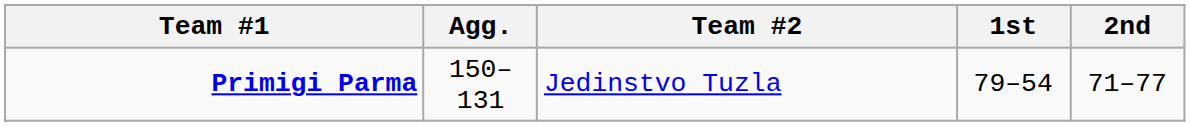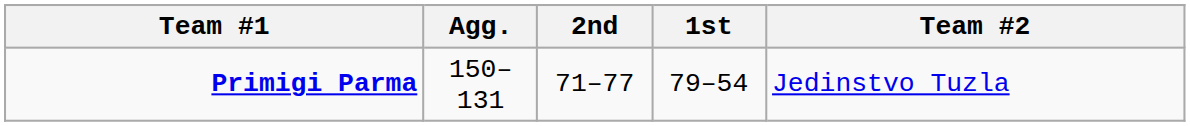columns swapped: Team #2 <-> 2nd
